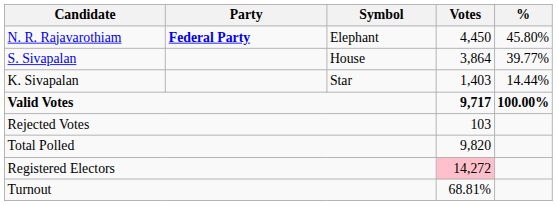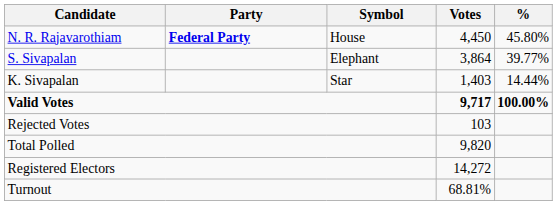N. R. Rajavarothiam | Symbol: Elephant -> House
S. Sivapalan | Symbol: House -> Elephant
Registered Electors | Votes: pink background -> no background
